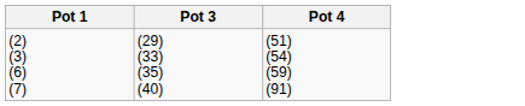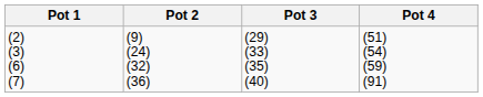+ column: Pot 2 | (9) (24) (32) (36)
